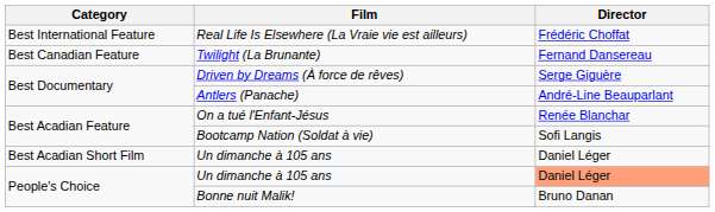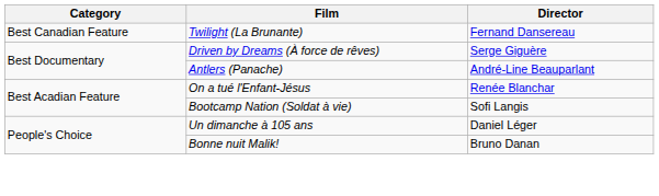- row: Best International Feature | Real Life Is Elsewhere (La Vraie vie est ailleurs) | Frédéric Choffat
- row: Best Acadian Short Film | Un dimanche à 105 ans | Daniel Léger
People's Choice / Un dimanche à 105 ans | Director: lightsalmon background -> no background
